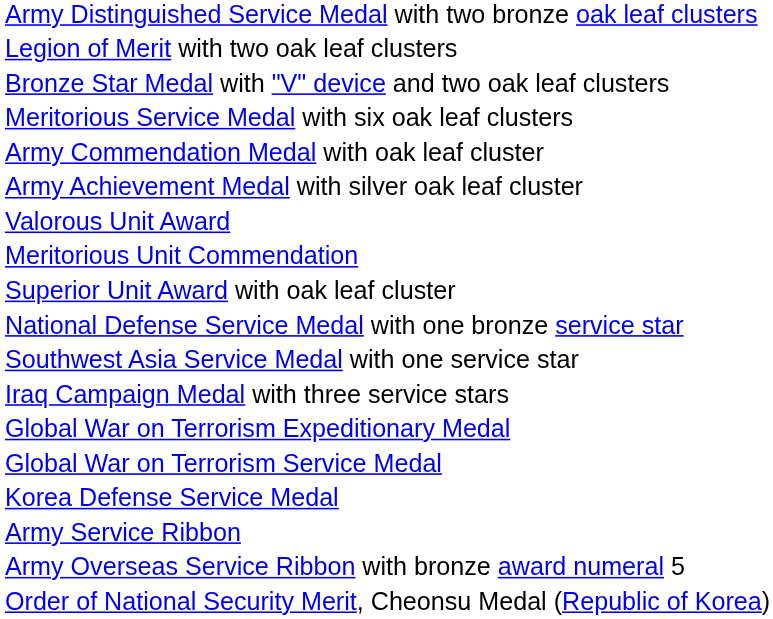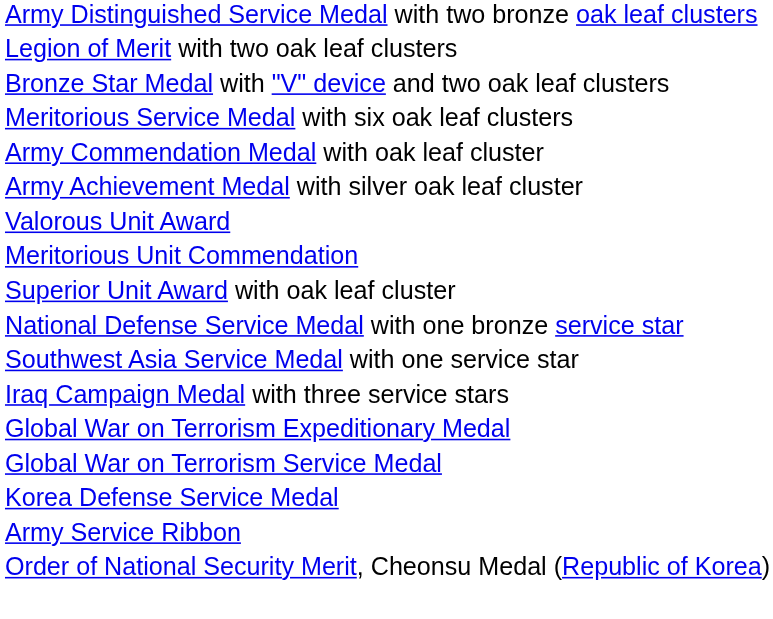- row: Army Overseas Service Ribbon with bronze award numeral 5
